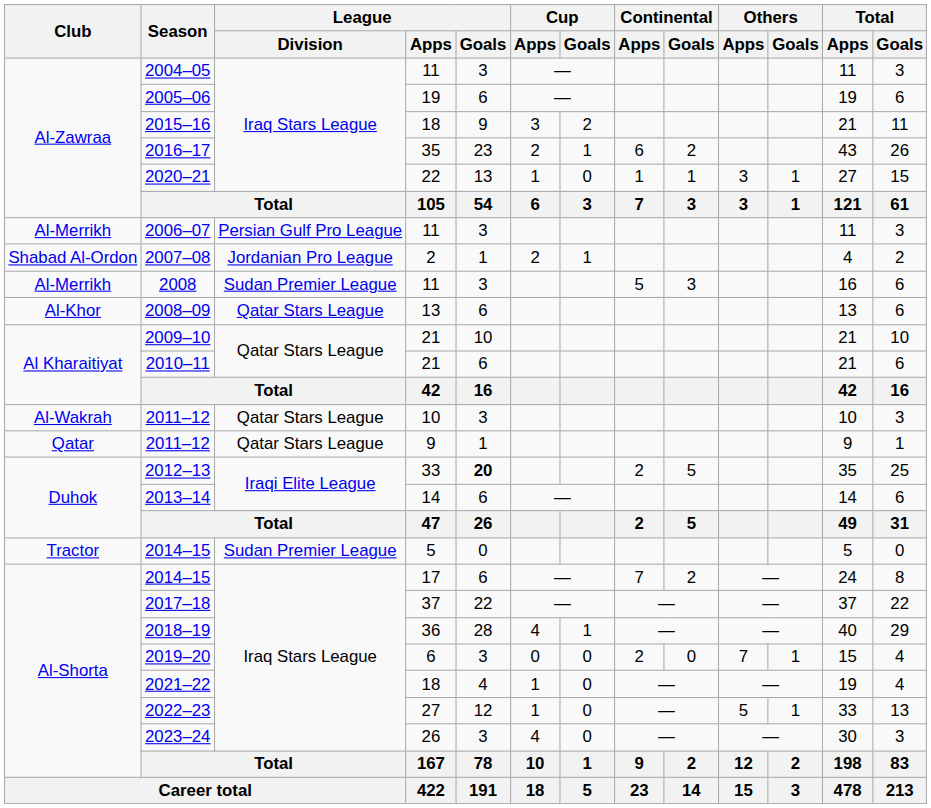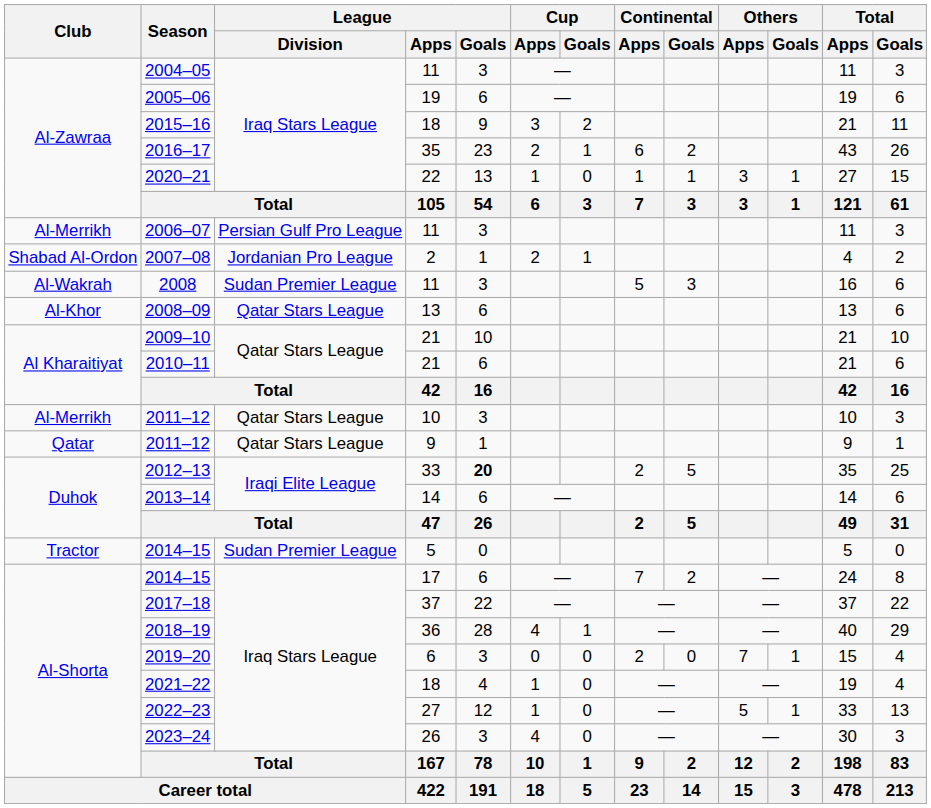2008 | Club: Al-Merrikh -> Al-Wakrah
2011–12 / 10 | Club: Al-Wakrah -> Al-Merrikh
